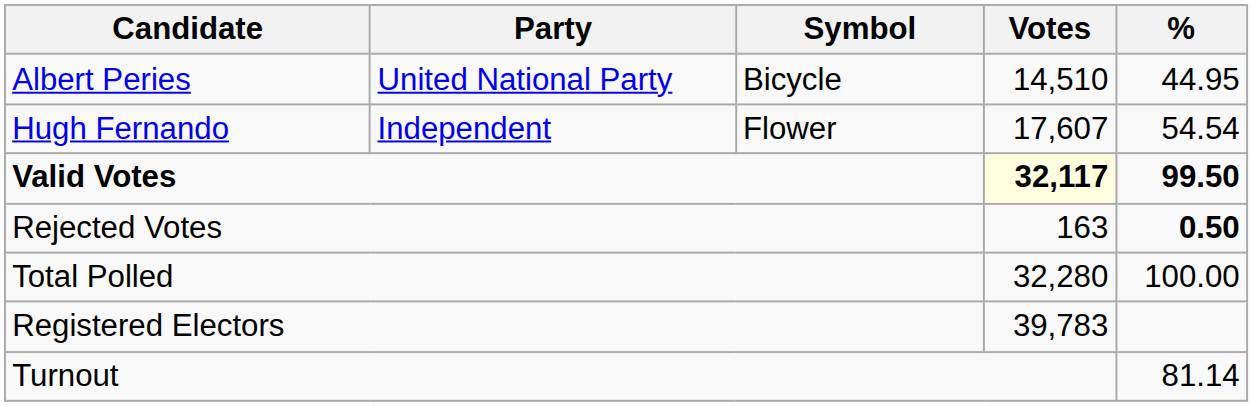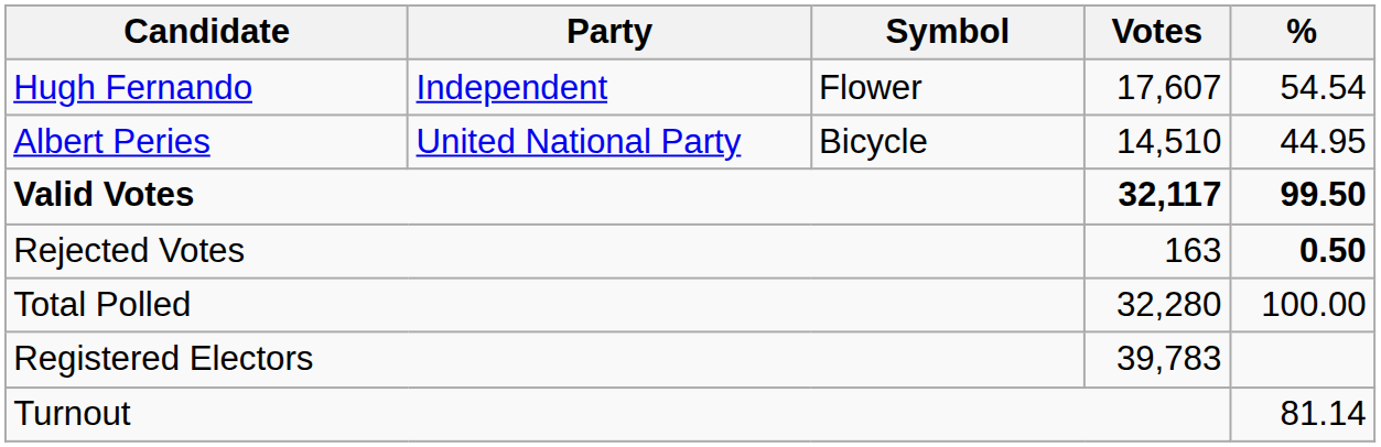rows swapped: Hugh Fernando <-> Albert Peries
Valid Votes | Votes: lightyellow background -> no background
